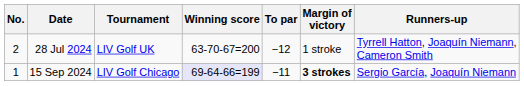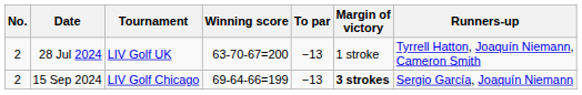28 Jul 2024 | To par: −12 -> −13
15 Sep 2024 | No.: 1 -> 2
15 Sep 2024 | Winning score: lavender background -> no background
15 Sep 2024 | To par: −11 -> −13
